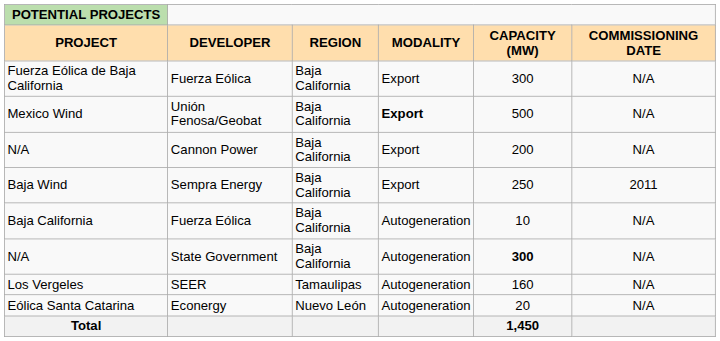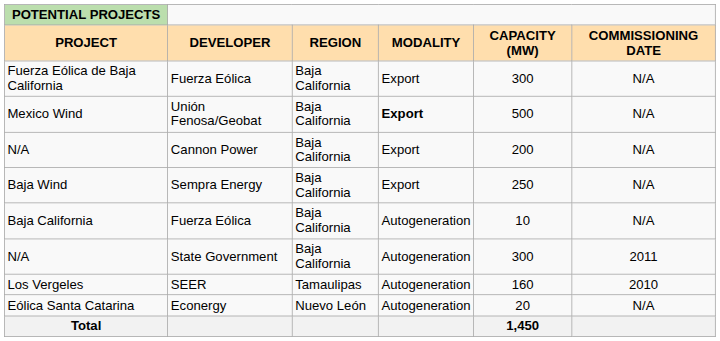Baja Wind | COMMISSIONING DATE: 2011 -> N/A
N/A / State Government | CAPACITY (MW): bold -> normal
N/A / State Government | COMMISSIONING DATE: N/A -> 2011
Los Vergeles | COMMISSIONING DATE: N/A -> 2010
